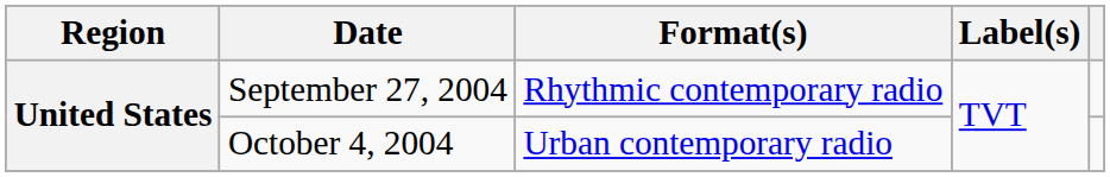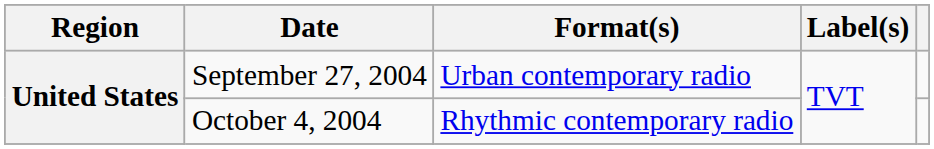September 27, 2004 | Format(s): Rhythmic contemporary radio -> Urban contemporary radio
October 4, 2004 | Format(s): Urban contemporary radio -> Rhythmic contemporary radio
